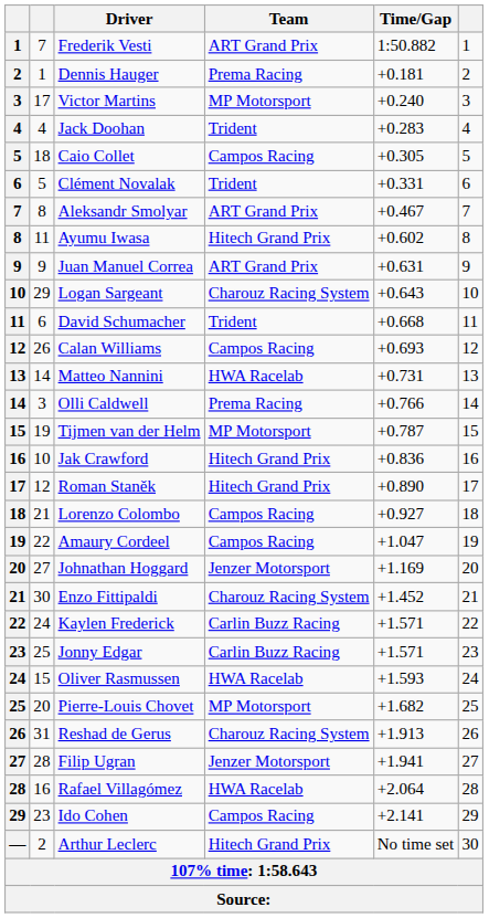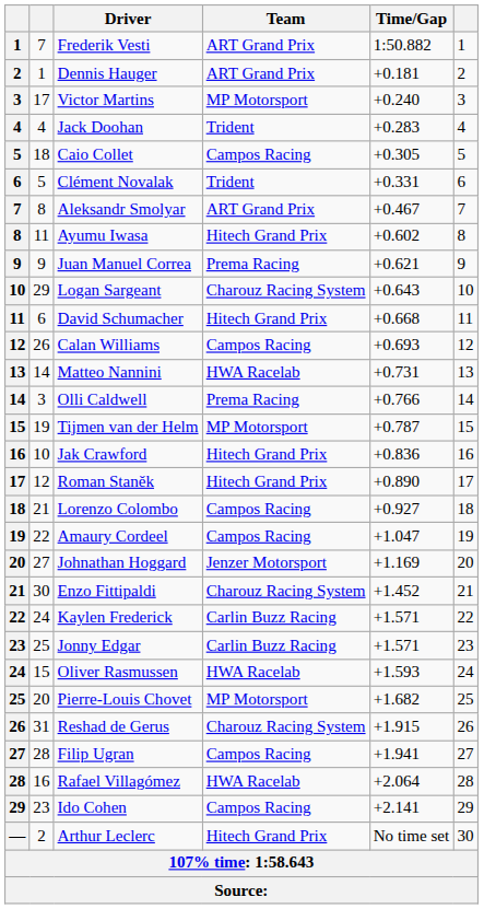Dennis Hauger | Team: Prema Racing -> ART Grand Prix
Juan Manuel Correa | Team: ART Grand Prix -> Prema Racing
Juan Manuel Correa | Time/Gap: +0.631 -> +0.621
David Schumacher | Team: Trident -> Hitech Grand Prix
Reshad de Gerus | Time/Gap: +1.913 -> +1.915
Filip Ugran | Team: Jenzer Motorsport -> Campos Racing
